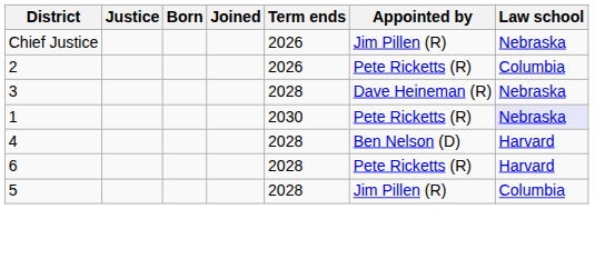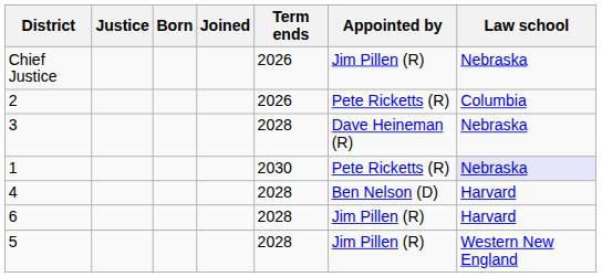6 | Appointed by: Pete Ricketts (R) -> Jim Pillen (R)
5 | Law school: Columbia -> Western New England
